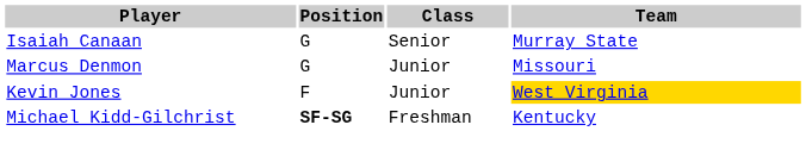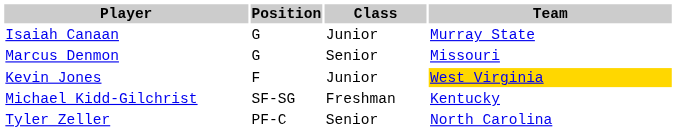Isaiah Canaan | Class: Senior -> Junior
Marcus Denmon | Class: Junior -> Senior
Michael Kidd-Gilchrist | Position: bold -> normal
+ row: Tyler Zeller | PF-C | Senior | North Carolina
